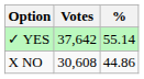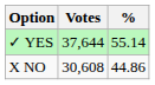✓ YES | Votes: 37,642 -> 37,644
